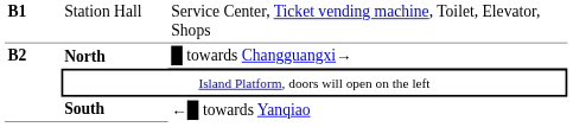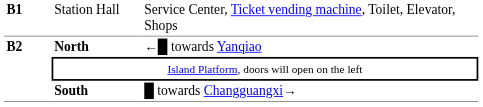North | column 3: █ towards Changguangxi→ -> ←█ towards Yanqiao
South | column 3: ←█ towards Yanqiao -> █ towards Changguangxi→
